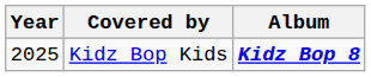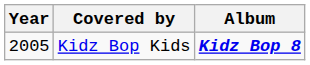Kidz Bop Kids | Year: 2025 -> 2005
